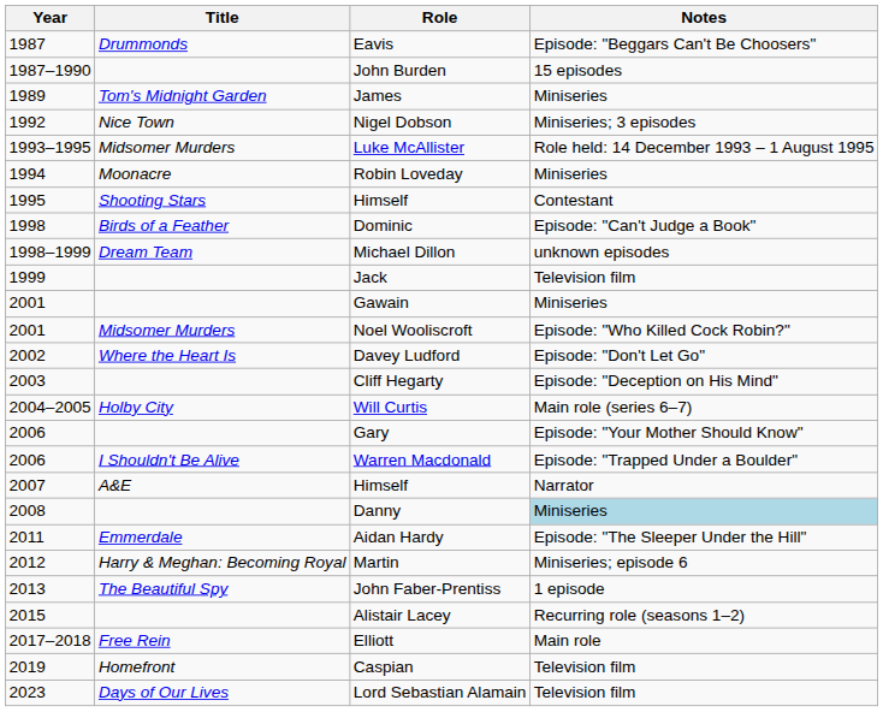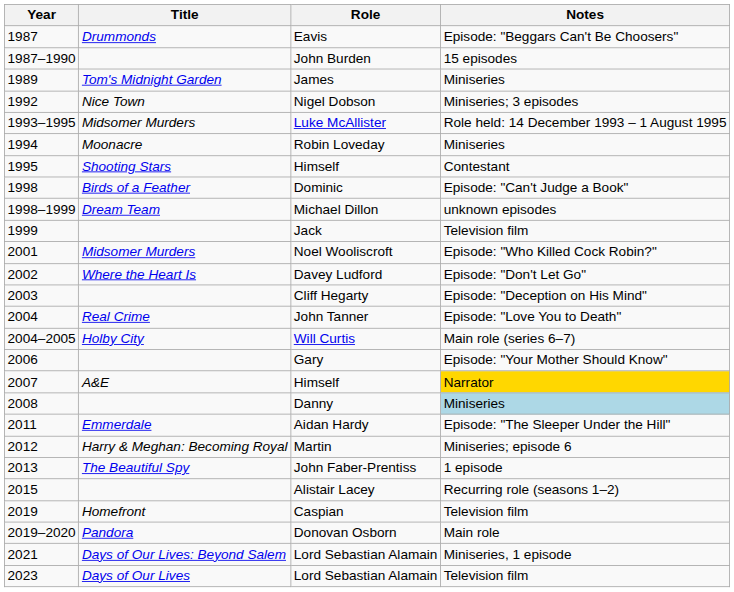- row: 2001 | Gawain | Miniseries
+ row: 2004 | Real Crime | John Tanner | Episode: "Love You to Death"
- row: 2006 | I Shouldn't Be Alive | Warren Macdonald | Episode: "Trapped Under a Boulder"
2007 / Himself | Notes: no background -> gold background
- row: 2017–2018 | Free Rein | Elliott | Main role
+ row: 2019–2020 | Pandora | Donovan Osborn | Main role
+ row: 2021 | Days of Our Lives: Beyond Salem | Lord Sebastian Alamain | Miniseries, 1 episode
